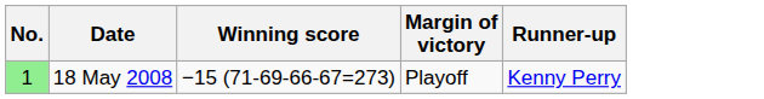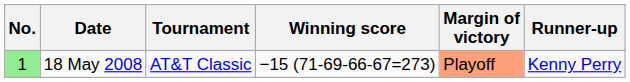+ column: Tournament | AT&T Classic
18 May 2008 | Margin of victory: no background -> lightsalmon background
